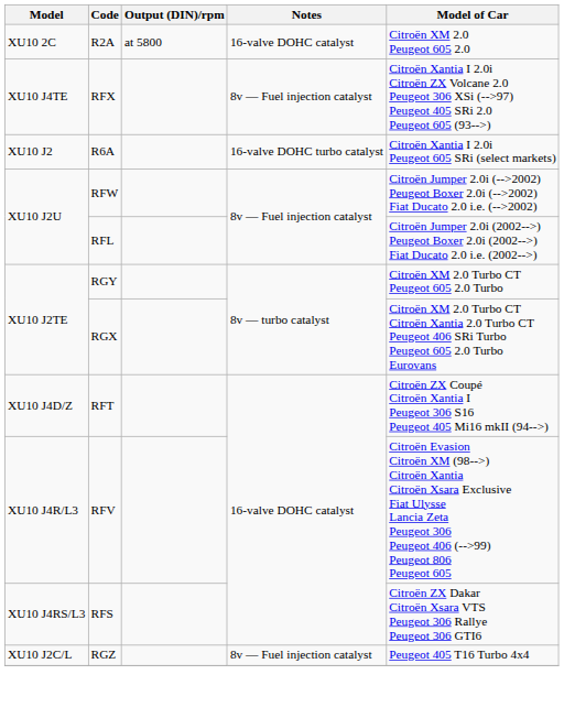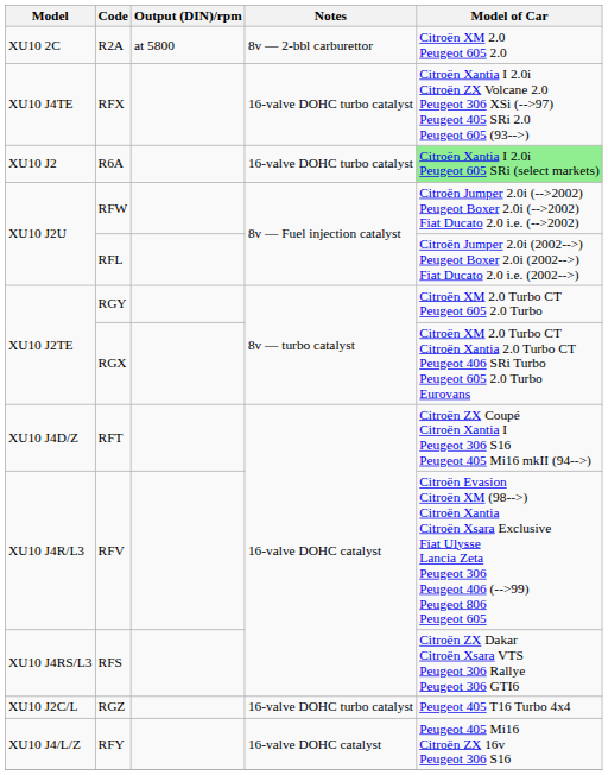R2A | Notes: 16-valve DOHC catalyst -> 8v — 2-bbl carburettor
RFX | Notes: 8v — Fuel injection catalyst -> 16-valve DOHC turbo catalyst
R6A | Model of Car: no background -> lightgreen background
RGZ | Notes: 8v — Fuel injection catalyst -> 16-valve DOHC turbo catalyst
+ row: XU10 J4/L/Z | RFY | 16-valve DOHC catalyst | Peugeot 405 Mi16 Citroën ZX 16v Peugeot 306 S16
